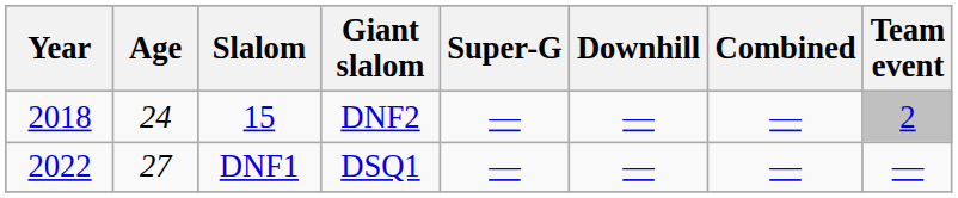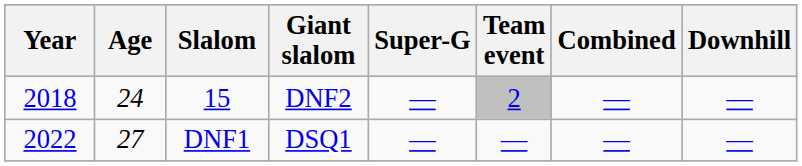columns swapped: Downhill <-> Team event
